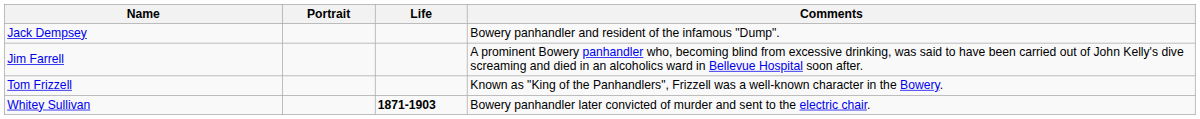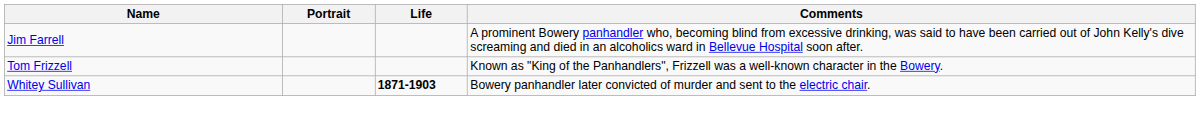- row: Jack Dempsey | Bowery panhandler and resident of the infamous "Dump".
